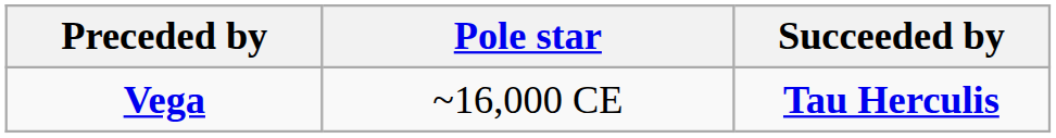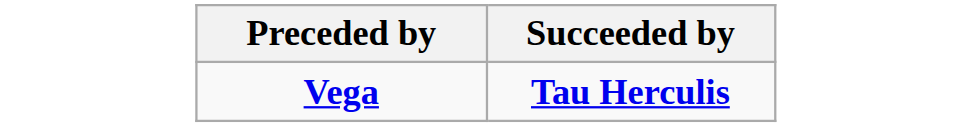- column: Pole star | ~16,000 CE
